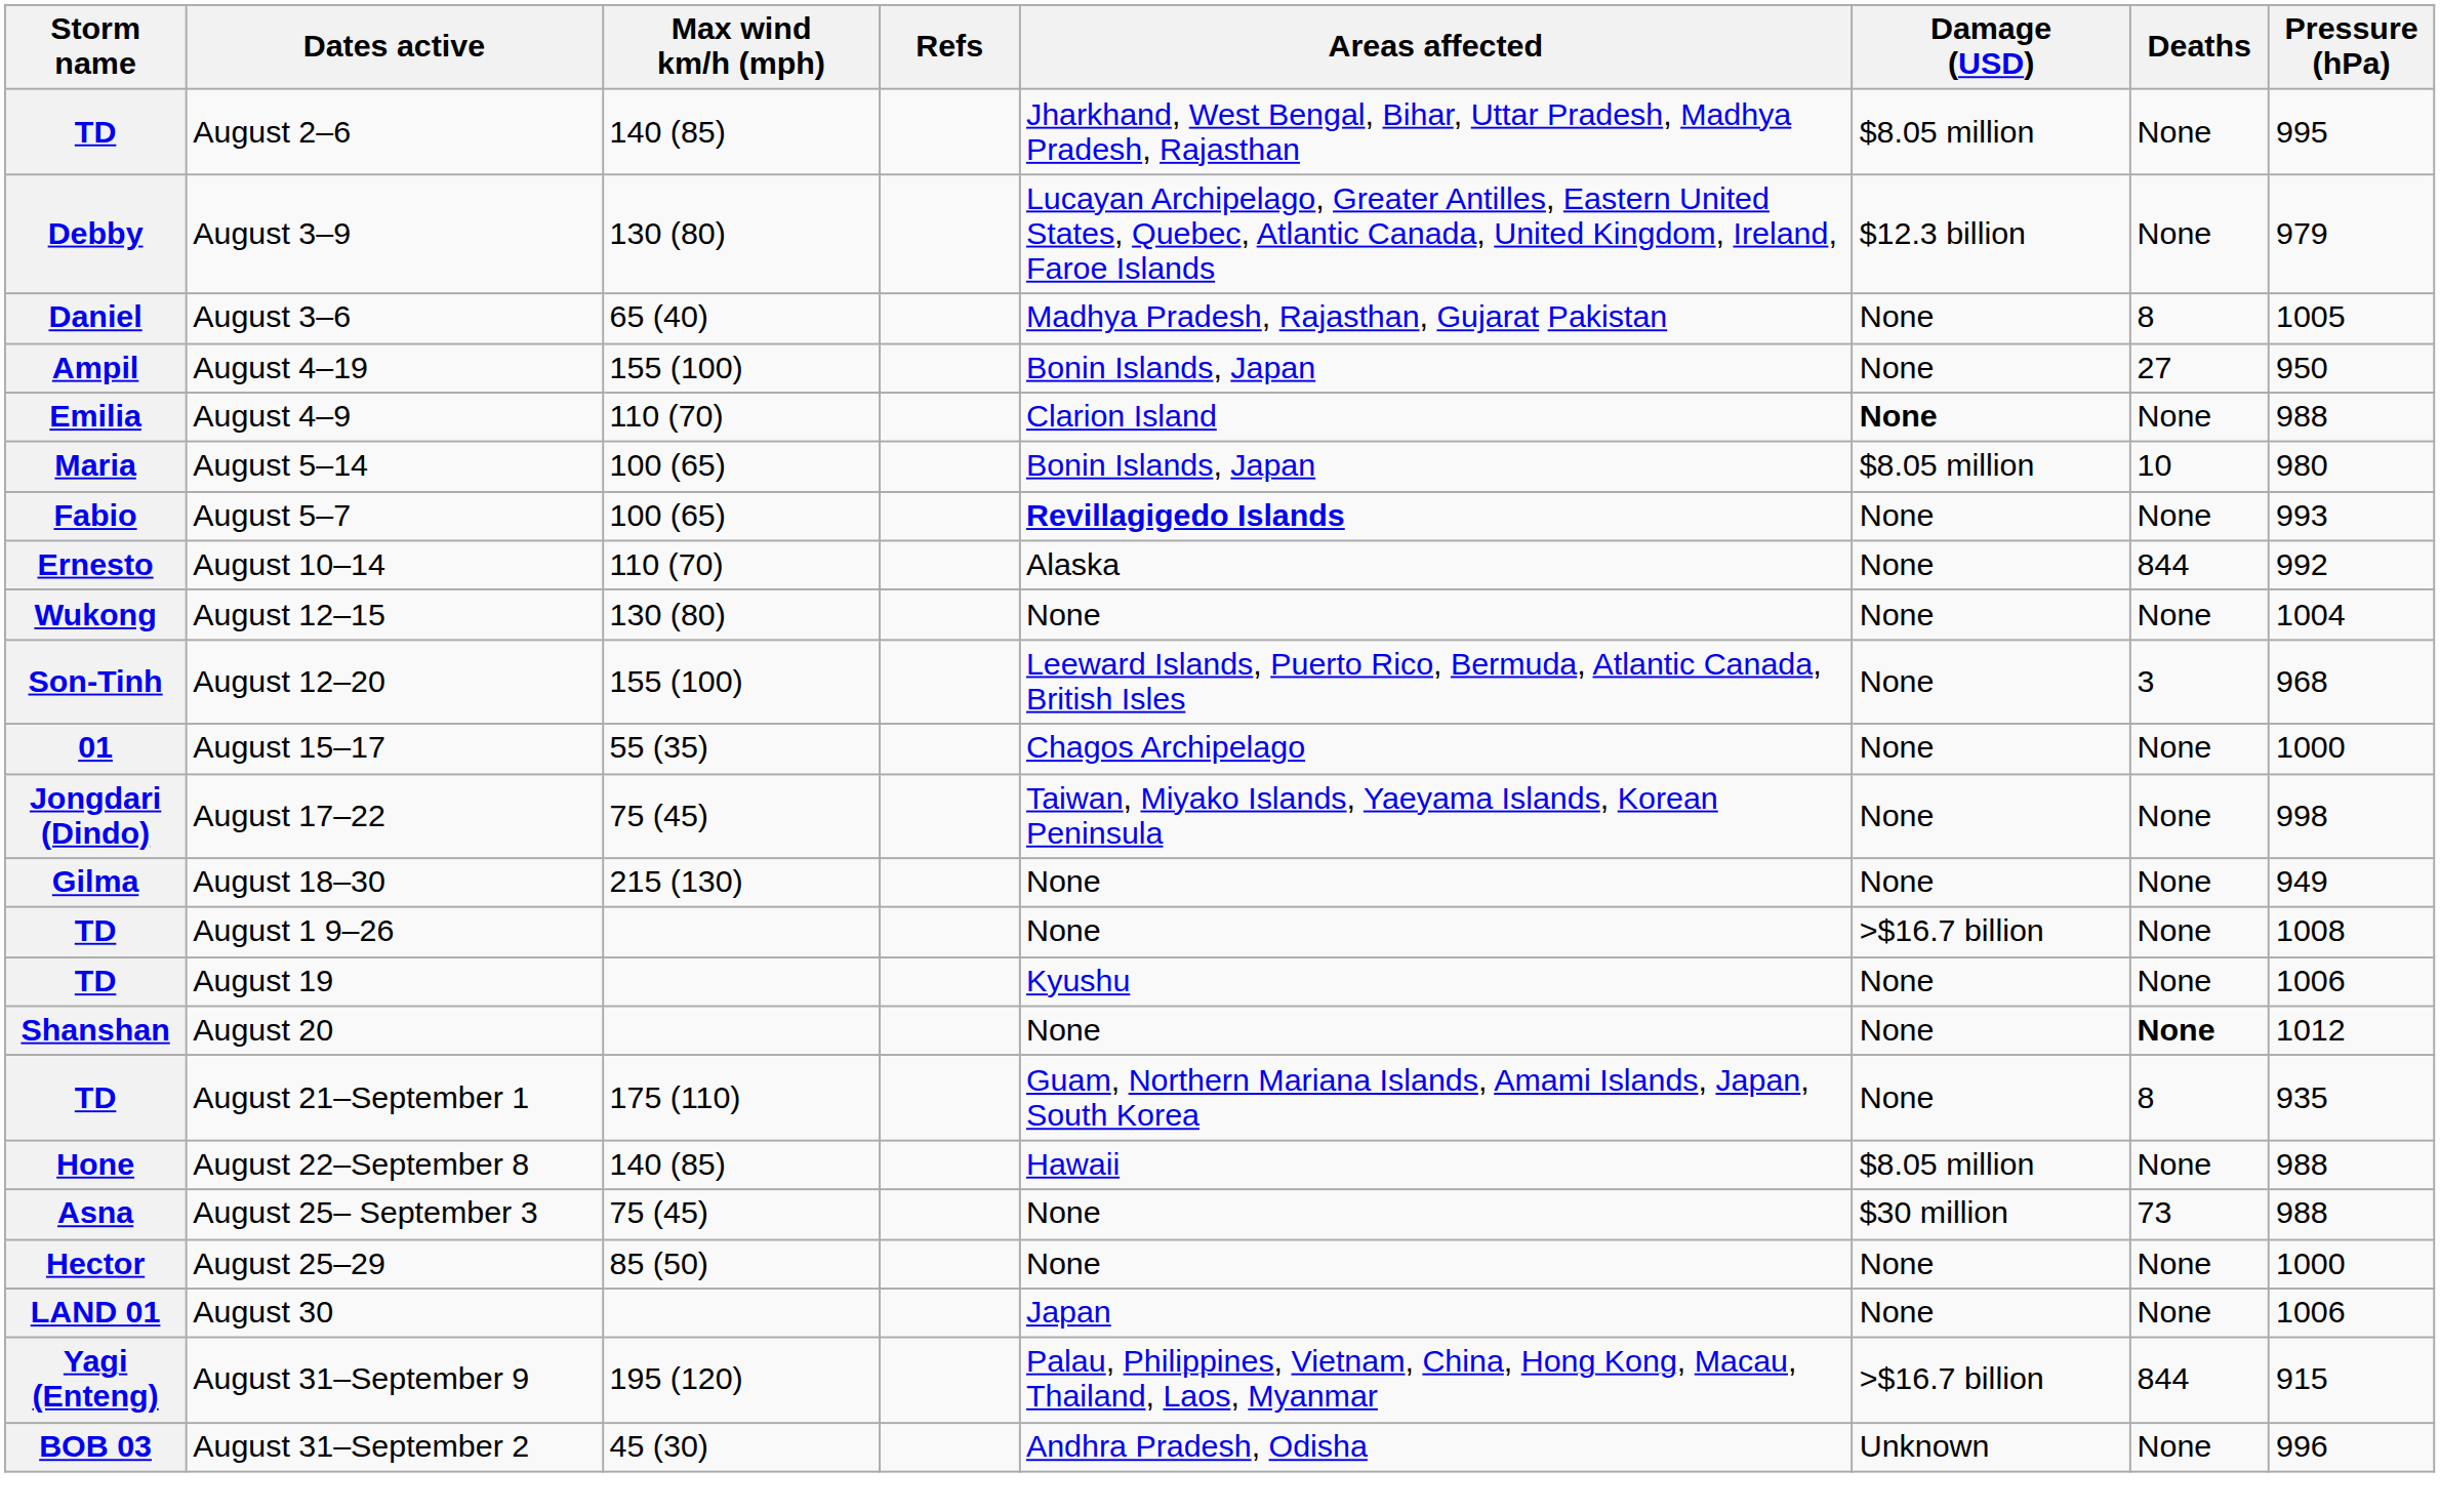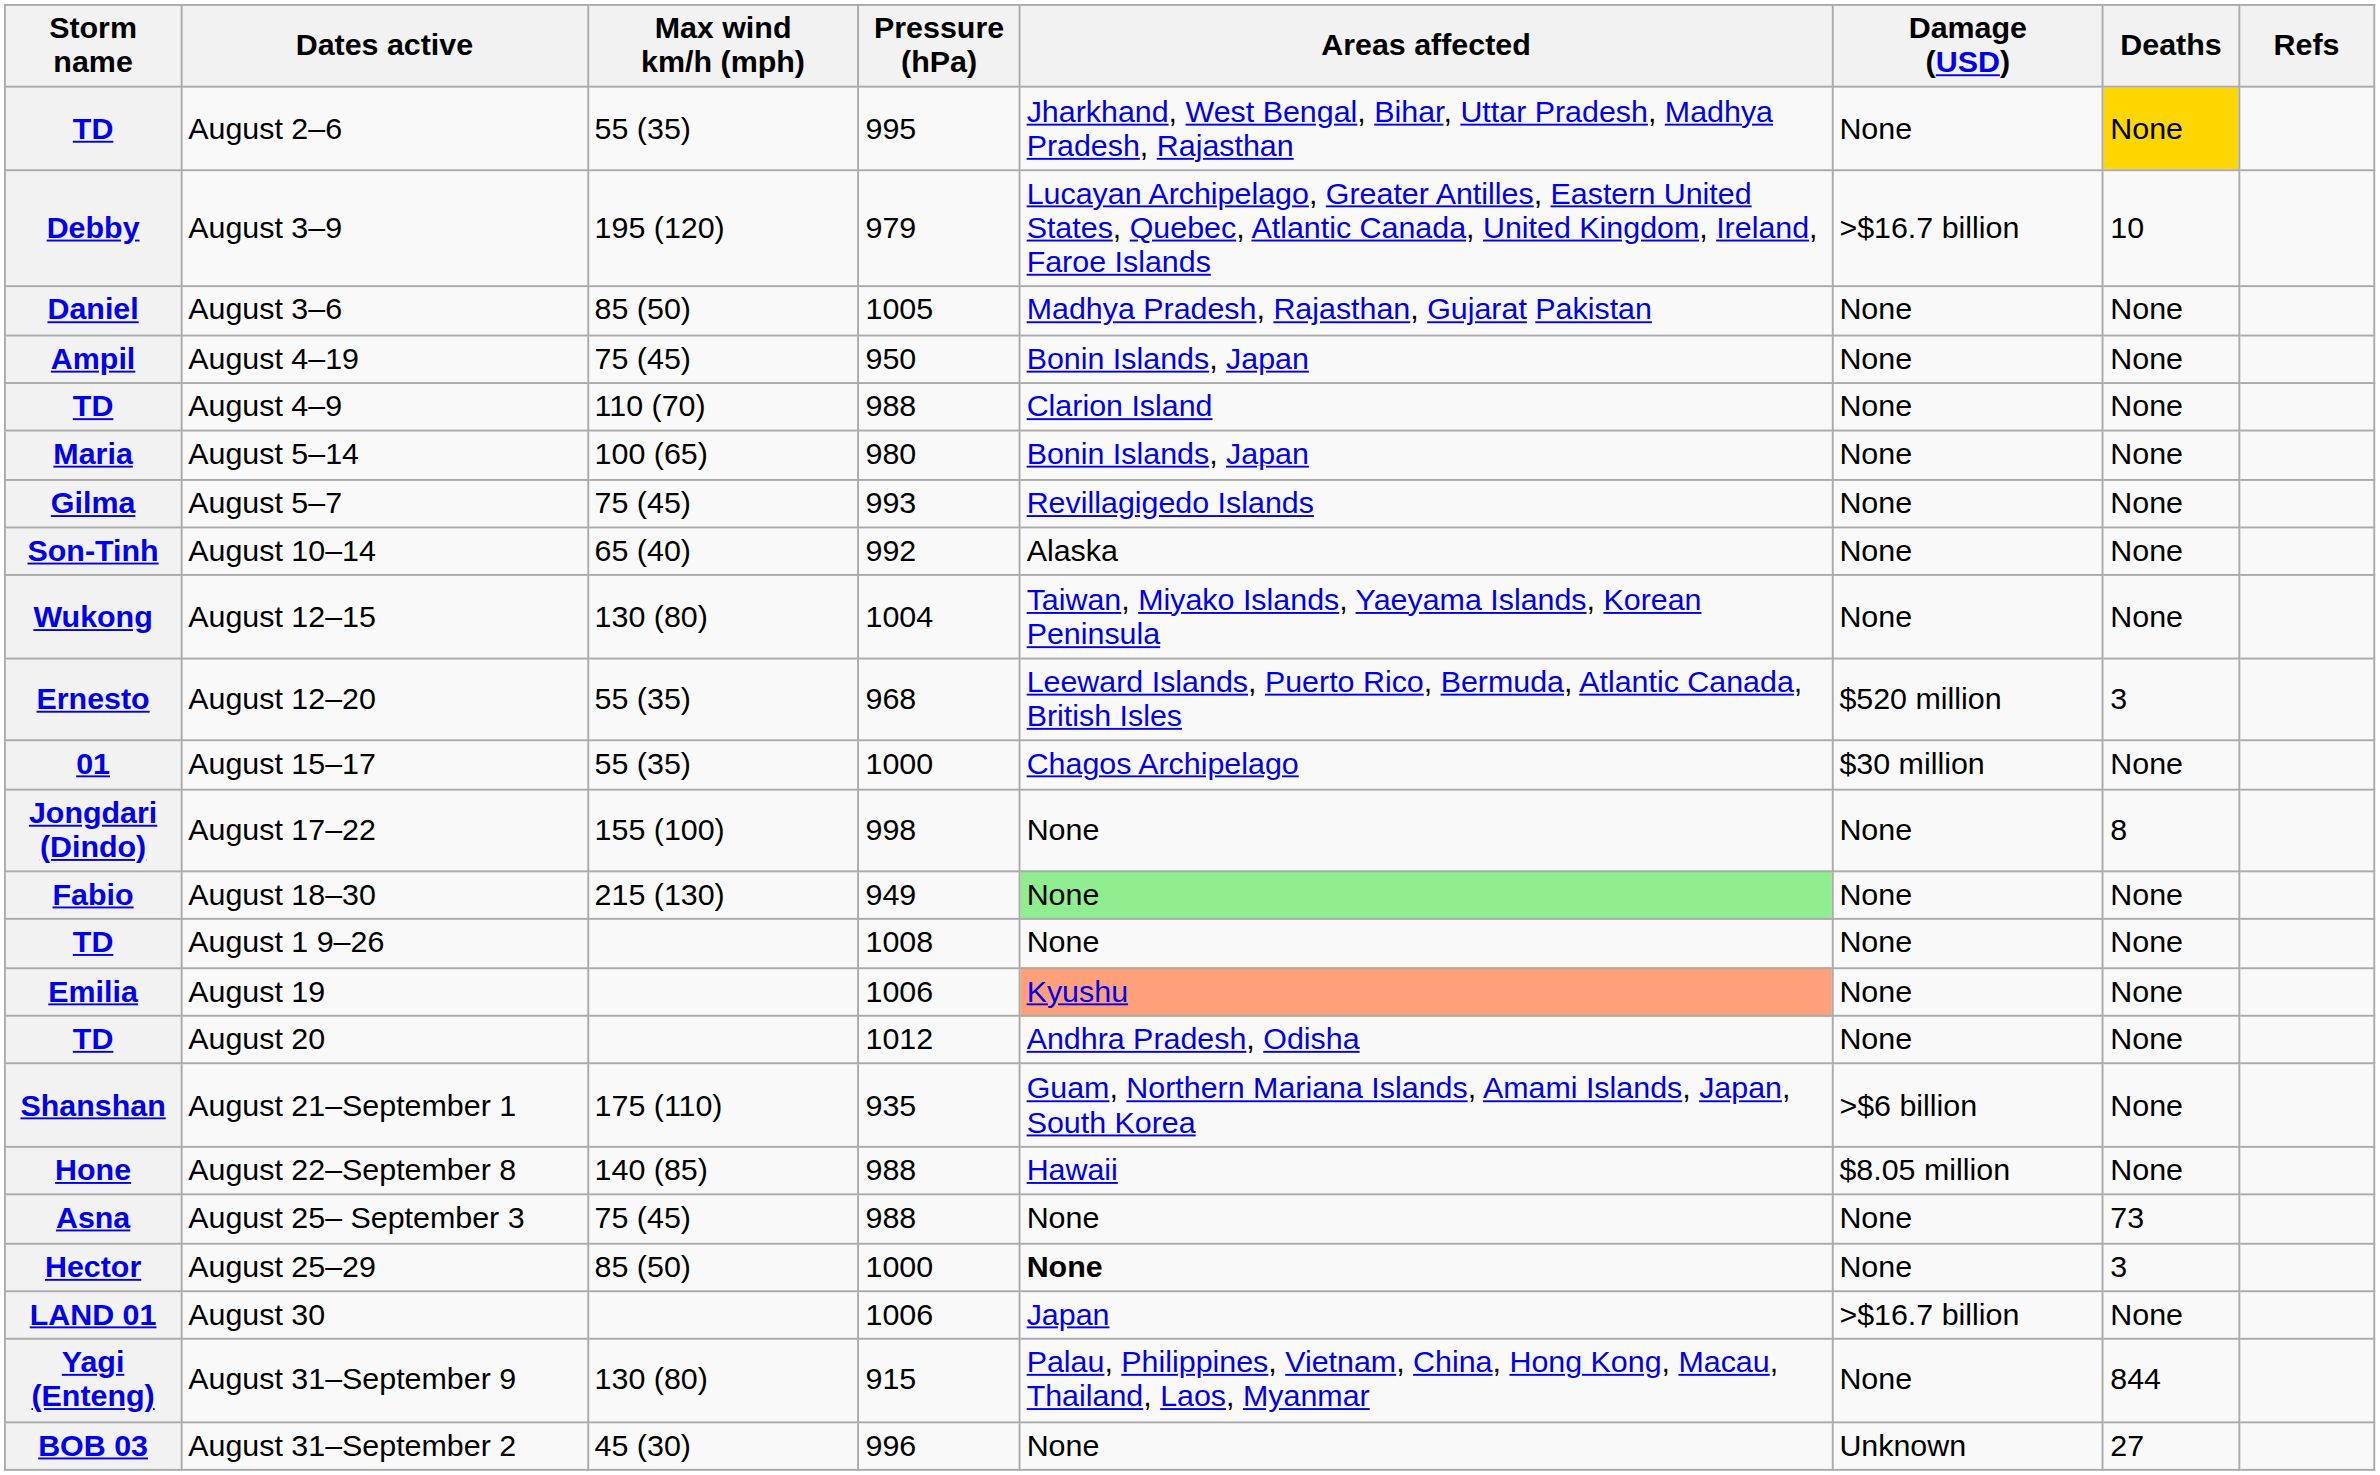columns swapped: Pressure (hPa) <-> Refs
August 2–6 | Max wind km/h (mph): 140 (85) -> 55 (35)
August 2–6 | Damage (USD): $8.05 million -> None
August 2–6 | Deaths: no background -> gold background
August 3–9 | Max wind km/h (mph): 130 (80) -> 195 (120)
August 3–9 | Damage (USD): $12.3 billion -> >$16.7 billion
August 3–9 | Deaths: None -> 10
August 3–6 | Max wind km/h (mph): 65 (40) -> 85 (50)
August 3–6 | Deaths: 8 -> None
August 4–19 | Max wind km/h (mph): 155 (100) -> 75 (45)
August 4–19 | Deaths: 27 -> None
August 4–9 | Storm name: Emilia -> TD
August 4–9 | Damage (USD): bold -> normal
August 5–14 | Damage (USD): $8.05 million -> None
August 5–14 | Deaths: 10 -> None
August 5–7 | Storm name: Fabio -> Gilma
August 5–7 | Max wind km/h (mph): 100 (65) -> 75 (45)
August 5–7 | Areas affected: bold -> normal
August 10–14 | Storm name: Ernesto -> Son-Tinh
August 10–14 | Max wind km/h (mph): 110 (70) -> 65 (40)
August 10–14 | Deaths: 844 -> None
August 12–15 | Areas affected: None -> Taiwan, Miyako Islands, Yaeyama Islands, Korean Peninsula
August 12–20 | Storm name: Son-Tinh -> Ernesto
August 12–20 | Max wind km/h (mph): 155 (100) -> 55 (35)
August 12–20 | Damage (USD): None -> $520 million
August 15–17 | Damage (USD): None -> $30 million
August 17–22 | Max wind km/h (mph): 75 (45) -> 155 (100)
August 17–22 | Areas affected: Taiwan, Miyako Islands, Yaeyama Islands, Korean Peninsula -> None
August 17–22 | Deaths: None -> 8
August 18–30 | Storm name: Gilma -> Fabio
August 18–30 | Areas affected: no background -> lightgreen background
August 1 9–26 | Damage (USD): >$16.7 billion -> None
August 19 | Storm name: TD -> Emilia
August 19 | Areas affected: no background -> lightsalmon background
August 20 | Storm name: Shanshan -> TD
August 20 | Areas affected: None -> Andhra Pradesh, Odisha
August 20 | Deaths: bold -> normal
August 21–September 1 | Storm name: TD -> Shanshan
August 21–September 1 | Damage (USD): None -> >$6 billion
August 21–September 1 | Deaths: 8 -> None
August 25– September 3 | Damage (USD): $30 million -> None
August 25–29 | Areas affected: normal -> bold
August 25–29 | Deaths: None -> 3
August 30 | Damage (USD): None -> >$16.7 billion
August 31–September 9 | Max wind km/h (mph): 195 (120) -> 130 (80)
August 31–September 9 | Damage (USD): >$16.7 billion -> None
August 31–September 2 | Areas affected: Andhra Pradesh, Odisha -> None
August 31–September 2 | Deaths: None -> 27
